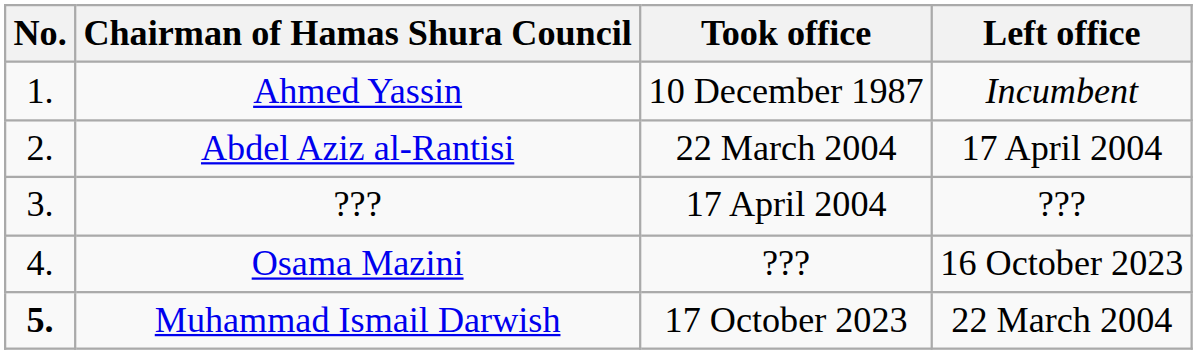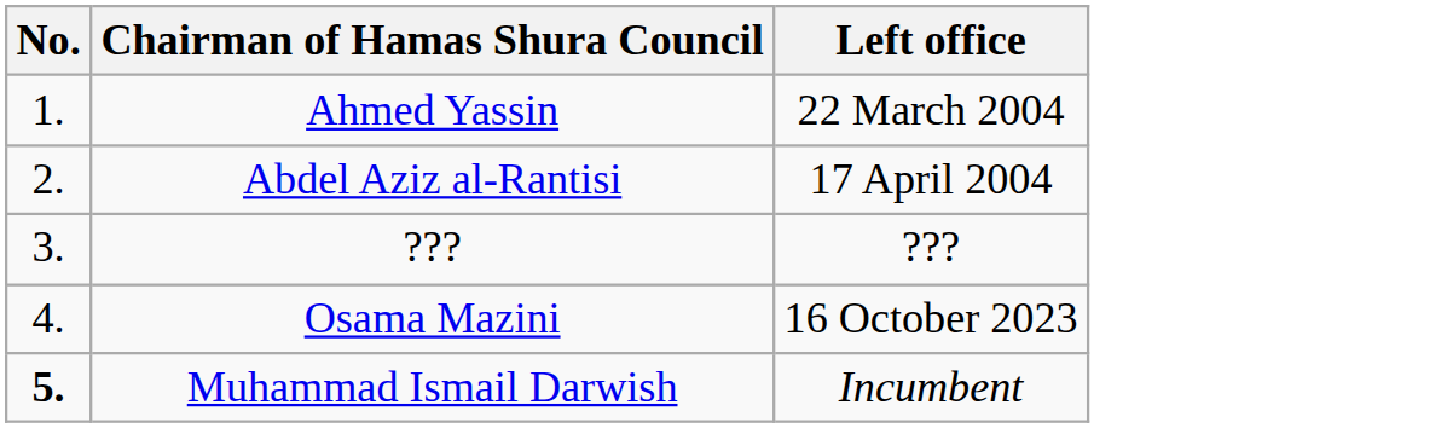- column: Took office | 10 December 1987 | 22 March 2004 | 17 April 2004 | ??? | 17 October 2023
Ahmed Yassin | Left office: Incumbent -> 22 March 2004
Muhammad Ismail Darwish | Left office: 22 March 2004 -> Incumbent
